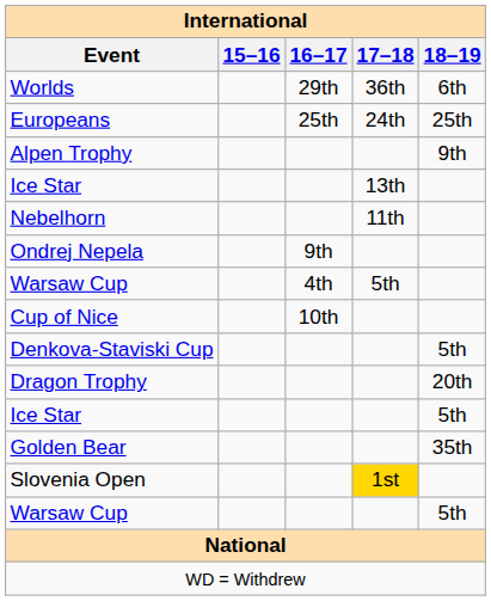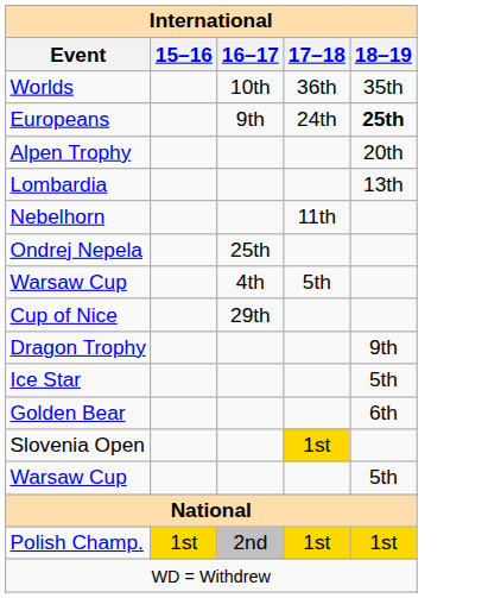Worlds | 16–17: 29th -> 10th
Worlds | 18–19: 6th -> 35th
Europeans | 16–17: 25th -> 9th
Europeans | 18–19: normal -> bold
Alpen Trophy | 18–19: 9th -> 20th
- row: Ice Star | 13th
+ row: Lombardia | 13th
Ondrej Nepela | 16–17: 9th -> 25th
Cup of Nice | 16–17: 10th -> 29th
- row: Denkova-Staviski Cup | 5th
Dragon Trophy | 18–19: 20th -> 9th
Golden Bear | 18–19: 35th -> 6th
+ row: Polish Champ. | 1st | 2nd | 1st | 1st
